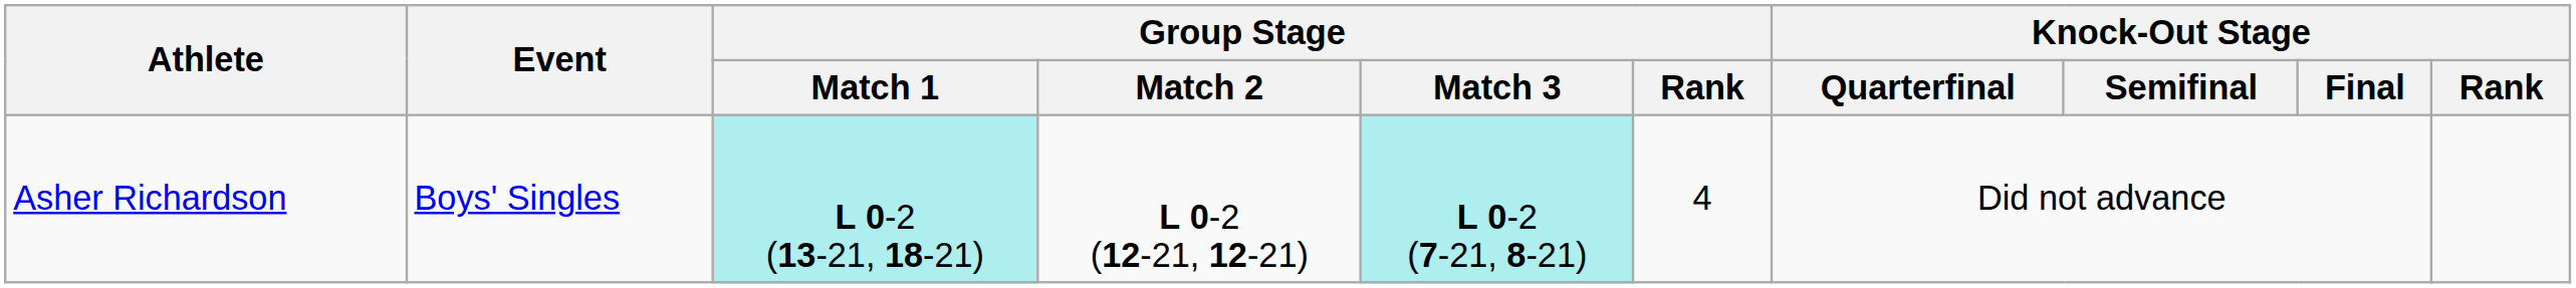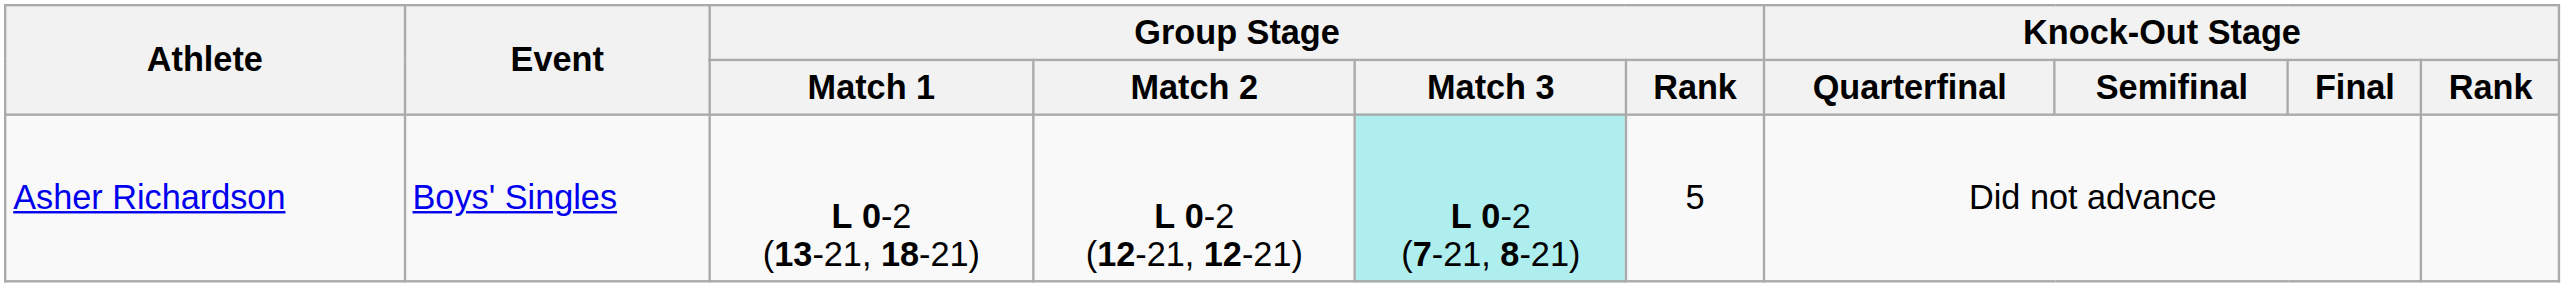Asher Richardson | Group Stage / Match 1: paleturquoise background -> no background
Asher Richardson | Group Stage / Rank: 4 -> 5
